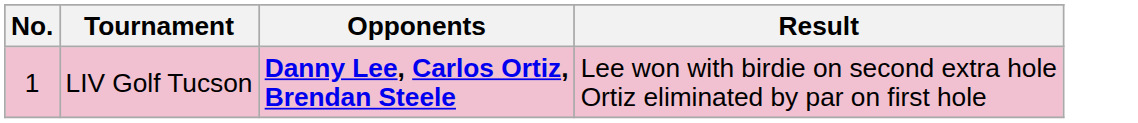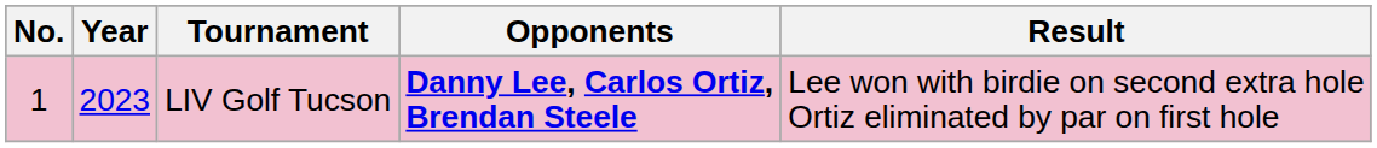+ column: Year | 2023
